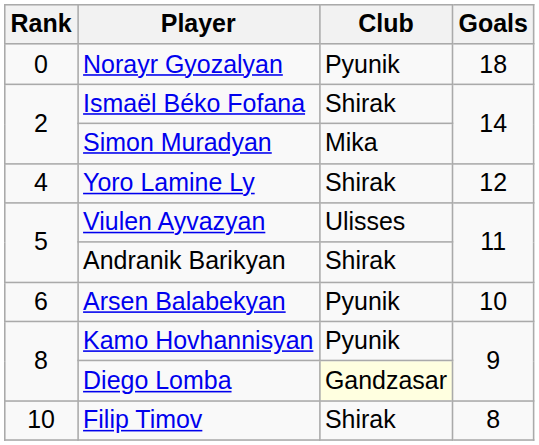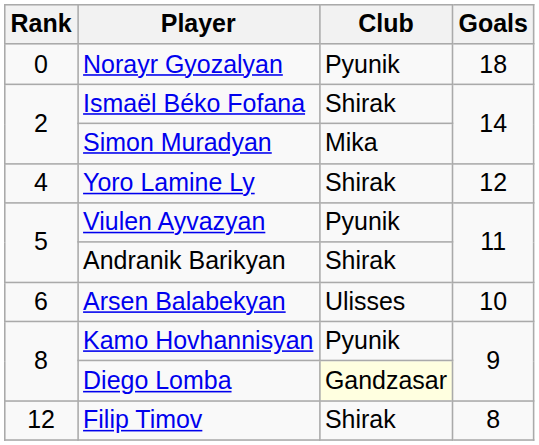Viulen Ayvazyan | Club: Ulisses -> Pyunik
Arsen Balabekyan | Club: Pyunik -> Ulisses
Filip Timov | Rank: 10 -> 12
